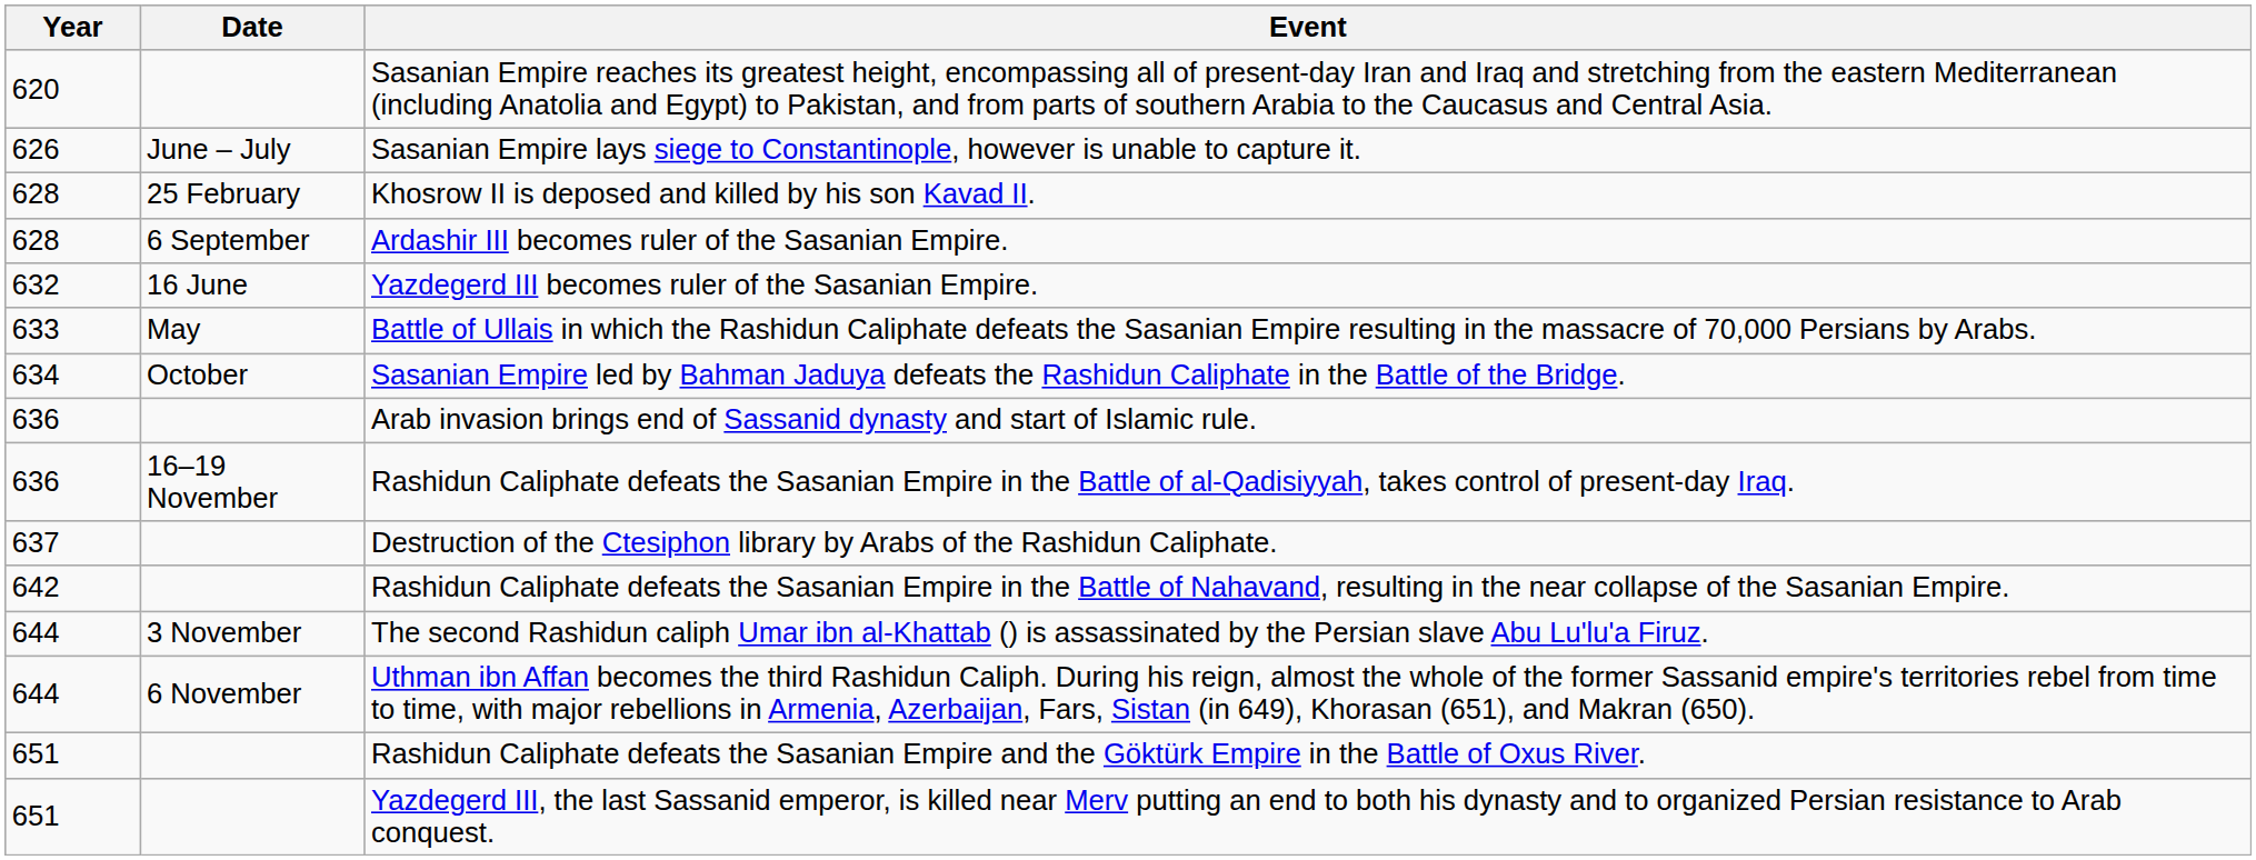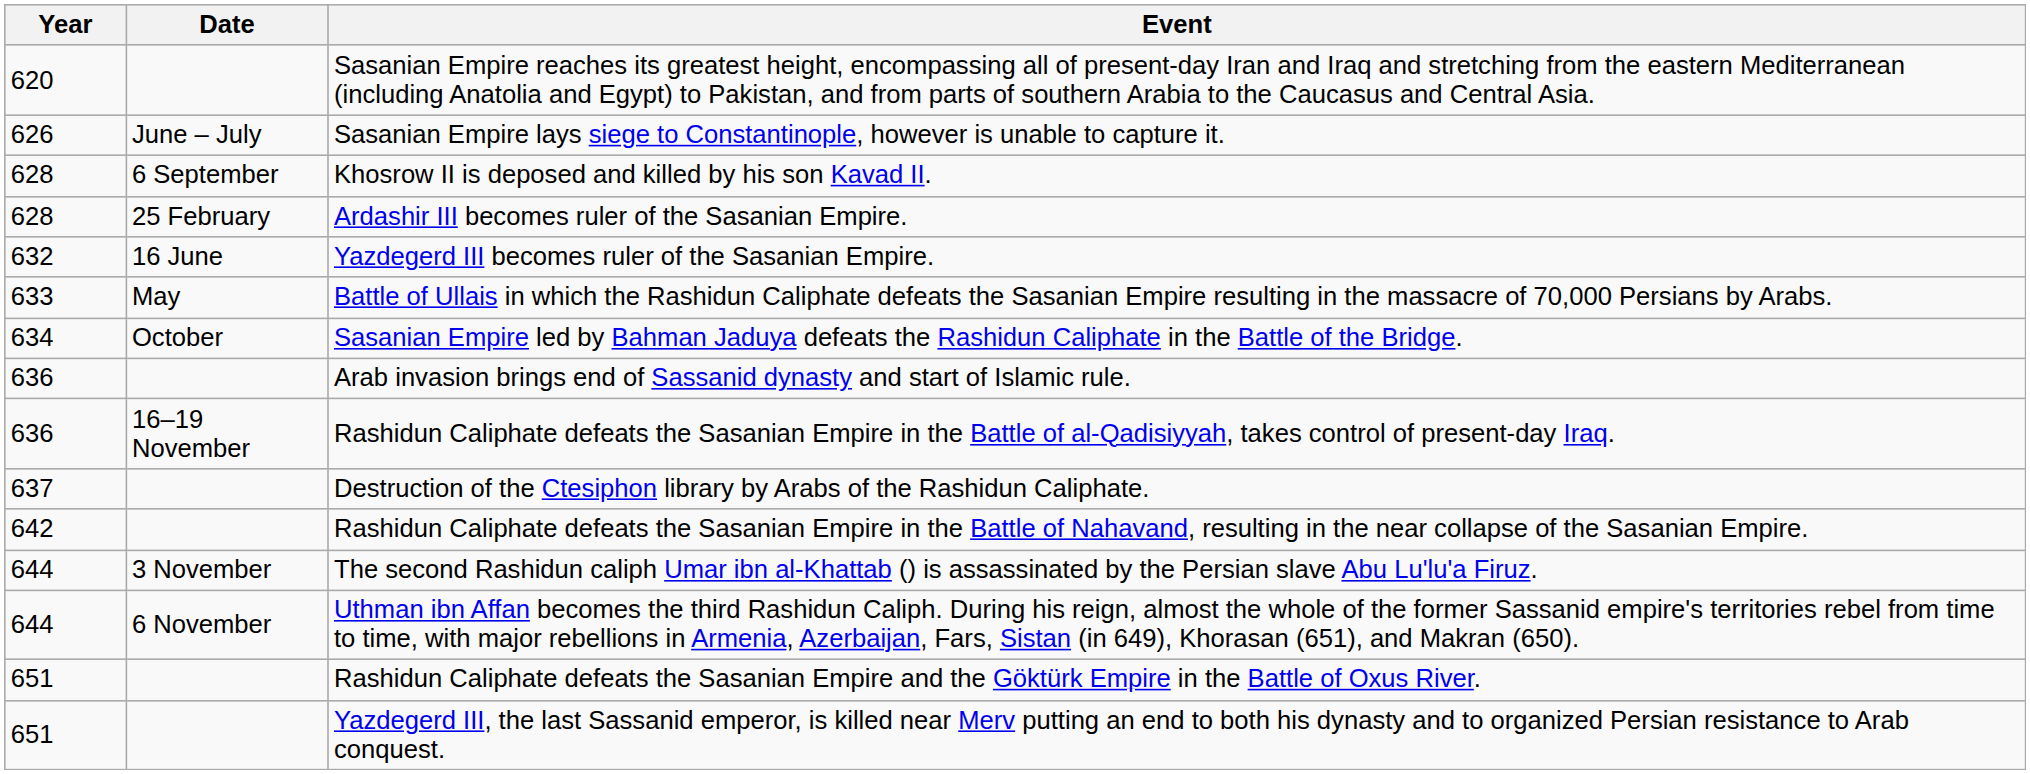Khosrow II is deposed and killed by his son Kavad II. | Date: 25 February -> 6 September
Ardashir III becomes ruler of the Sasanian Empire. | Date: 6 September -> 25 February
